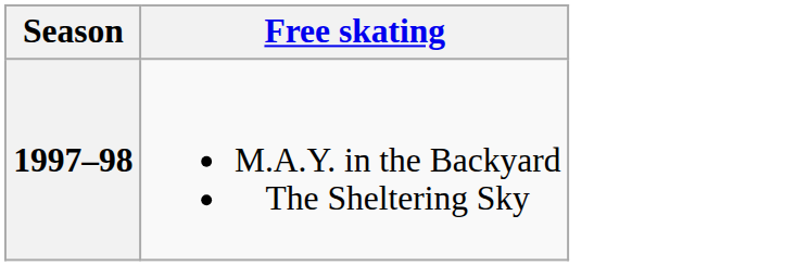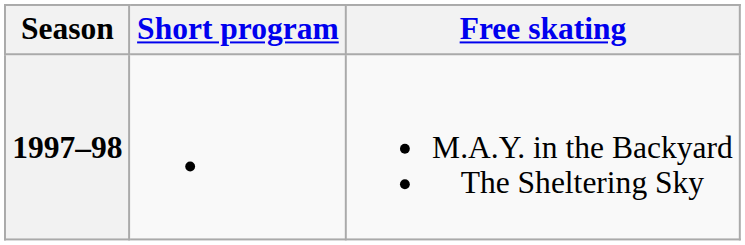+ column: Short program
